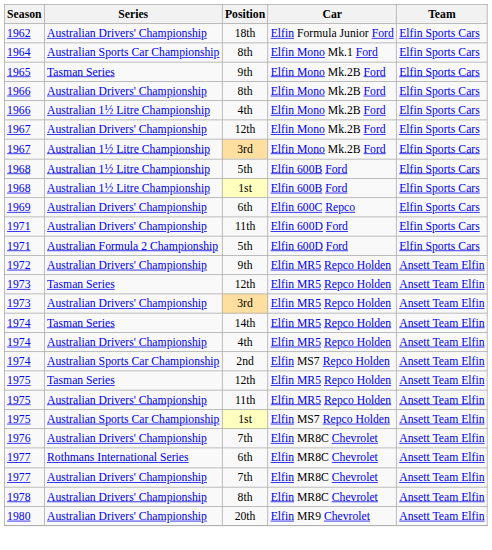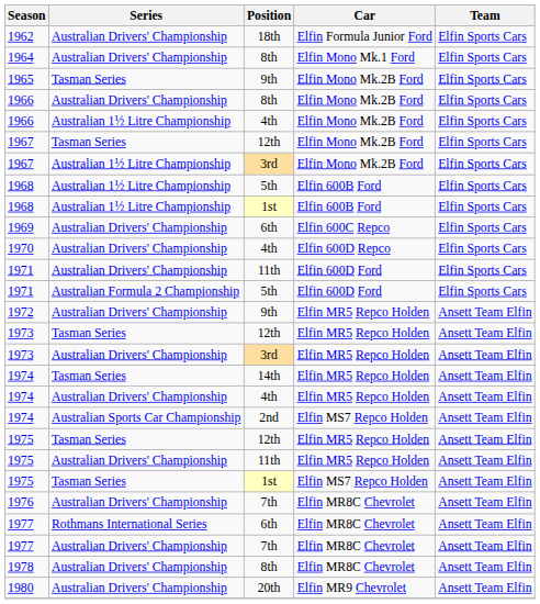1964 | Series: Australian Sports Car Championship -> Australian Drivers' Championship
1967 / 12th | Series: Australian Drivers' Championship -> Tasman Series
+ row: 1970 | Australian Drivers' Championship | 4th | Elfin 600D Repco | Elfin Sports Cars
1975 / 1st | Series: Australian Sports Car Championship -> Tasman Series
